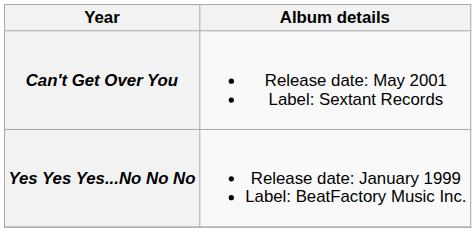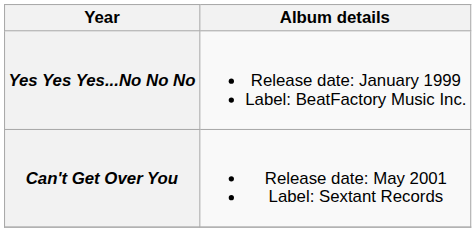rows swapped: Yes Yes Yes...No No No <-> Can't Get Over You
